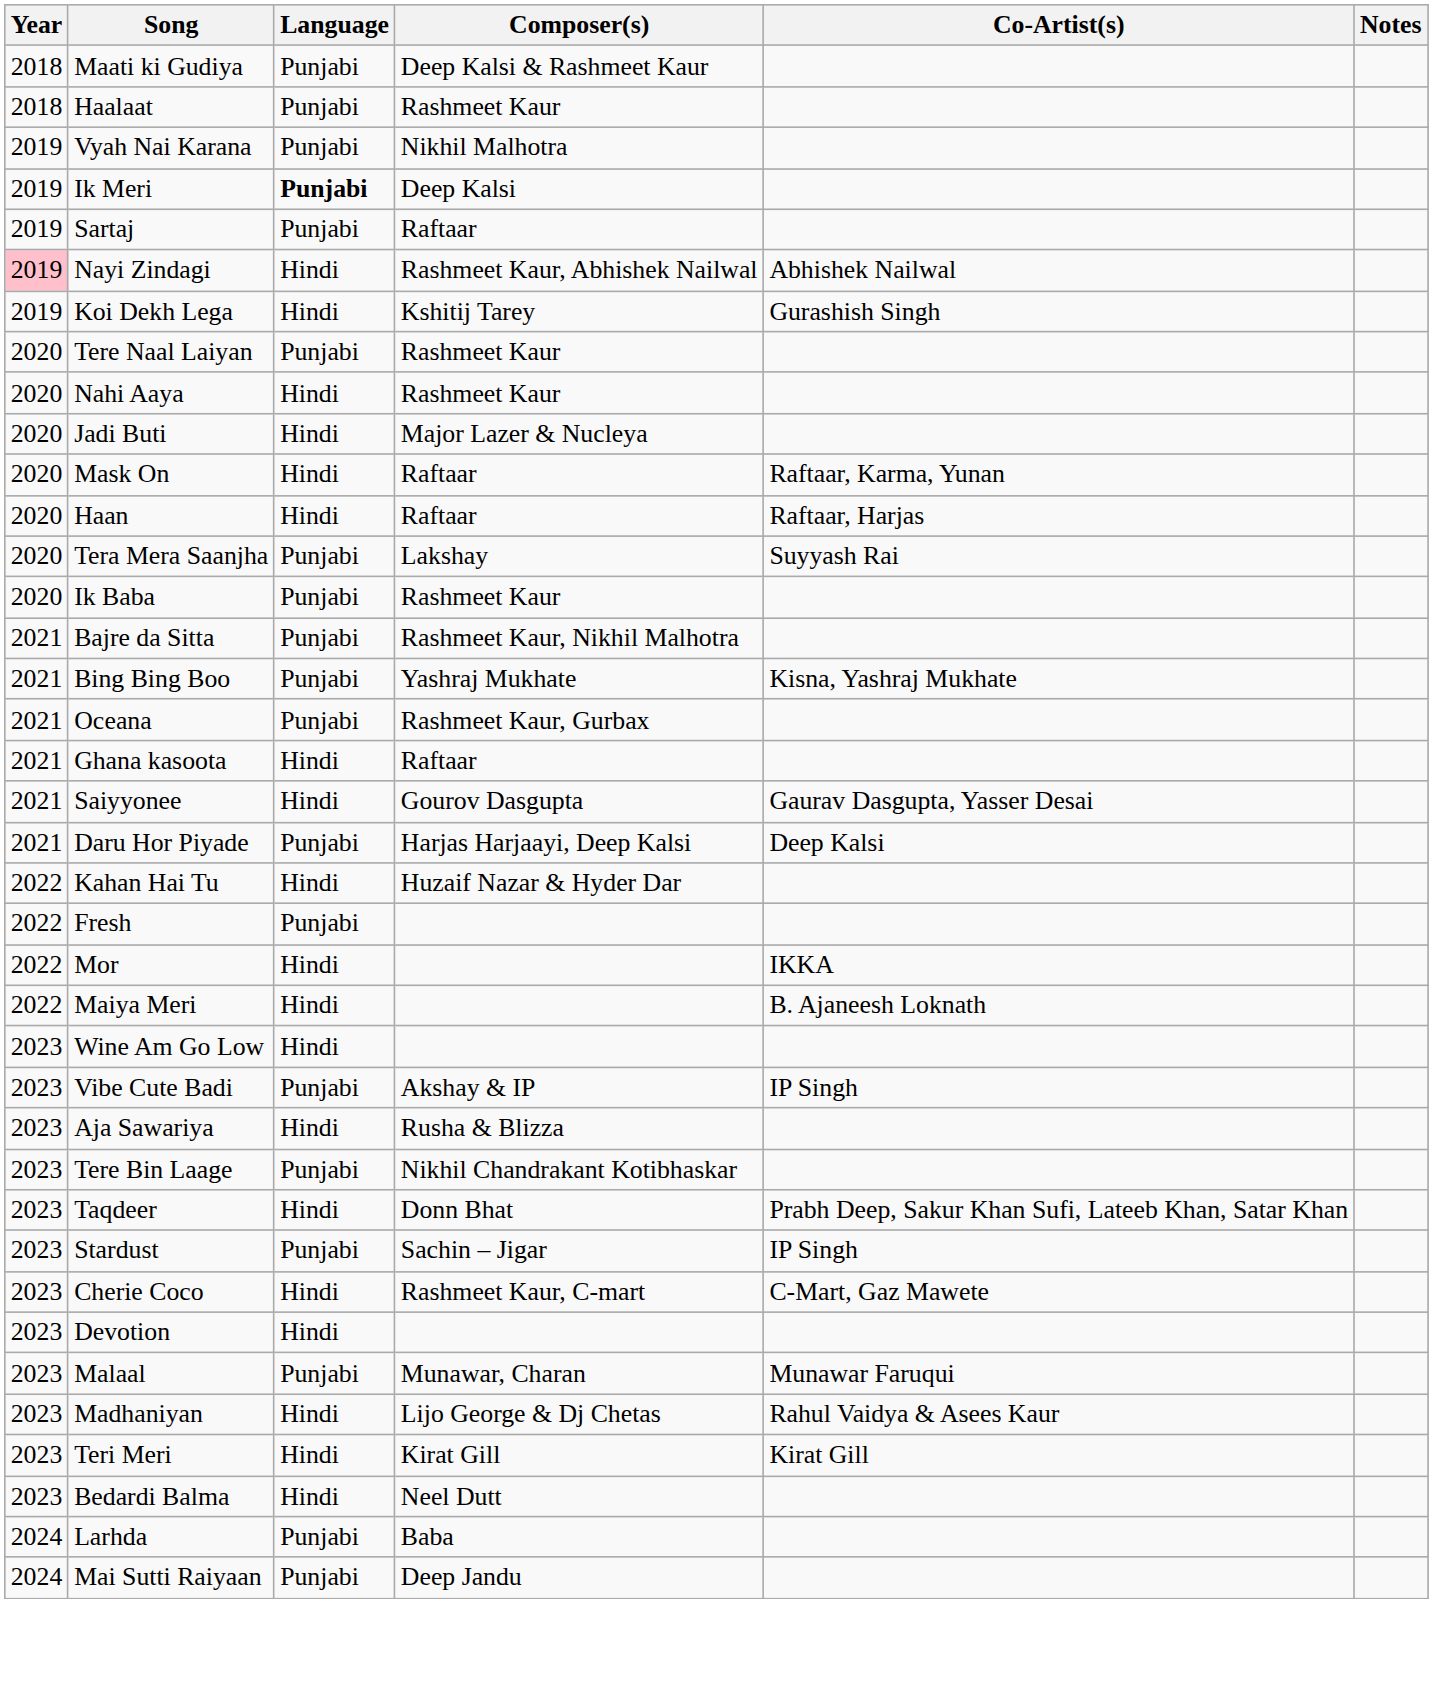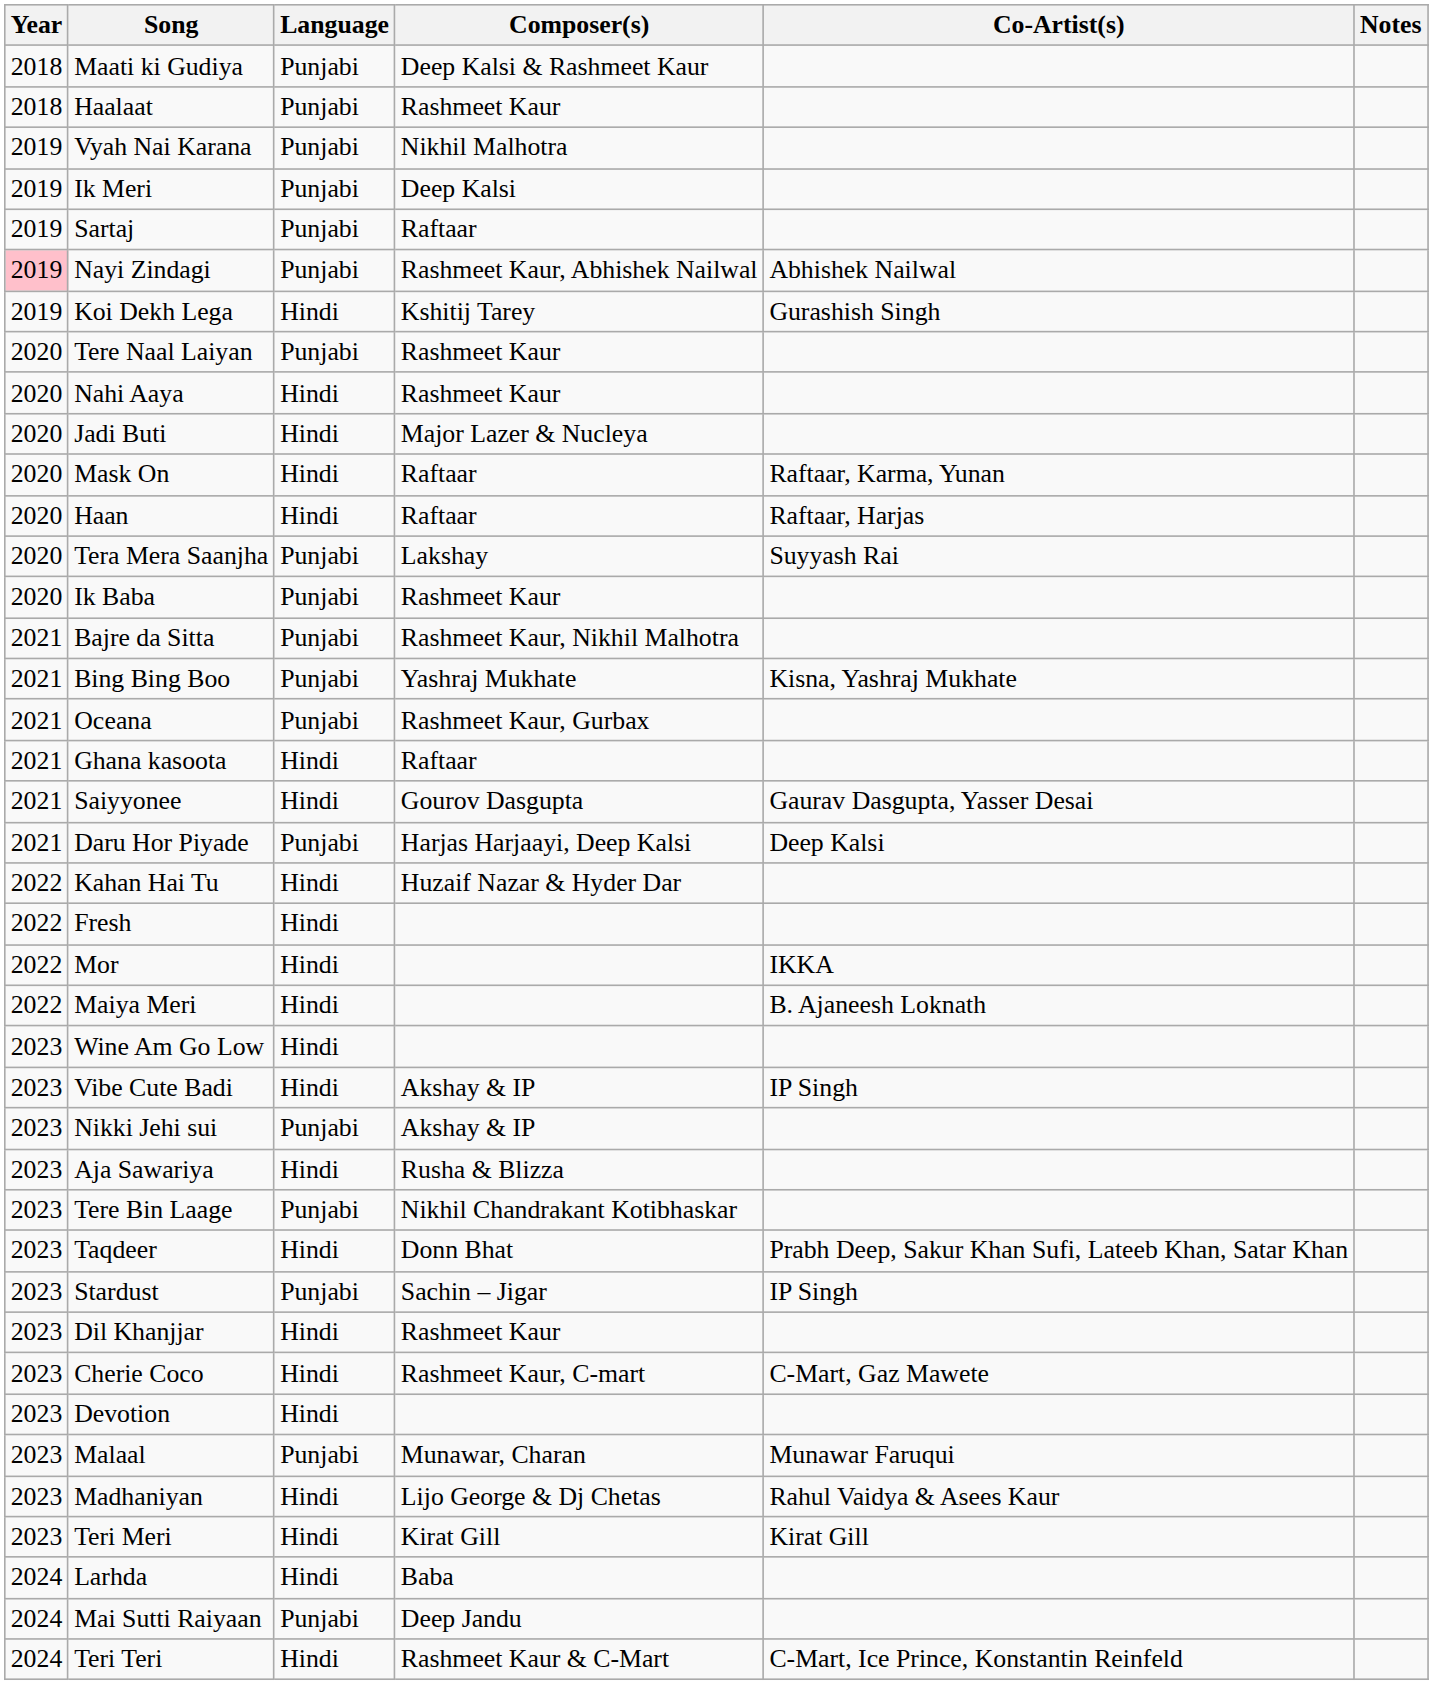Ik Meri | Language: bold -> normal
Nayi Zindagi | Language: Hindi -> Punjabi
Fresh | Language: Punjabi -> Hindi
Vibe Cute Badi | Language: Punjabi -> Hindi
+ row: 2023 | Nikki Jehi sui | Punjabi | Akshay & IP
+ row: 2023 | Dil Khanjjar | Hindi | Rashmeet Kaur
- row: 2023 | Bedardi Balma | Hindi | Neel Dutt
Larhda | Language: Punjabi -> Hindi
+ row: 2024 | Teri Teri | Hindi | Rashmeet Kaur & C-Mart | C-Mart, Ice Prince, Konstantin Reinfeld
